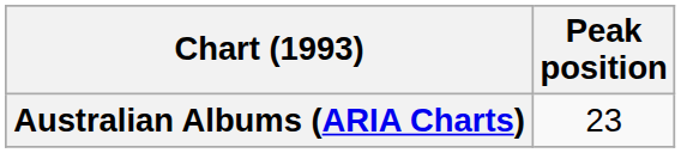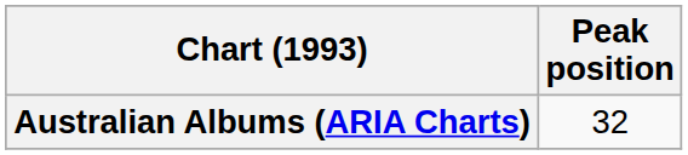Australian Albums (ARIA Charts) | Peak position: 23 -> 32
